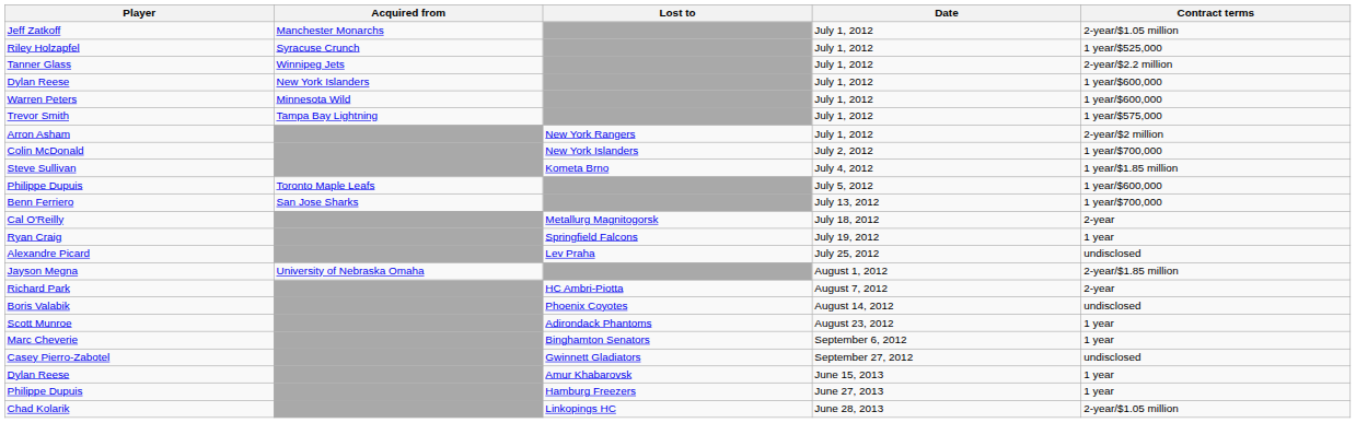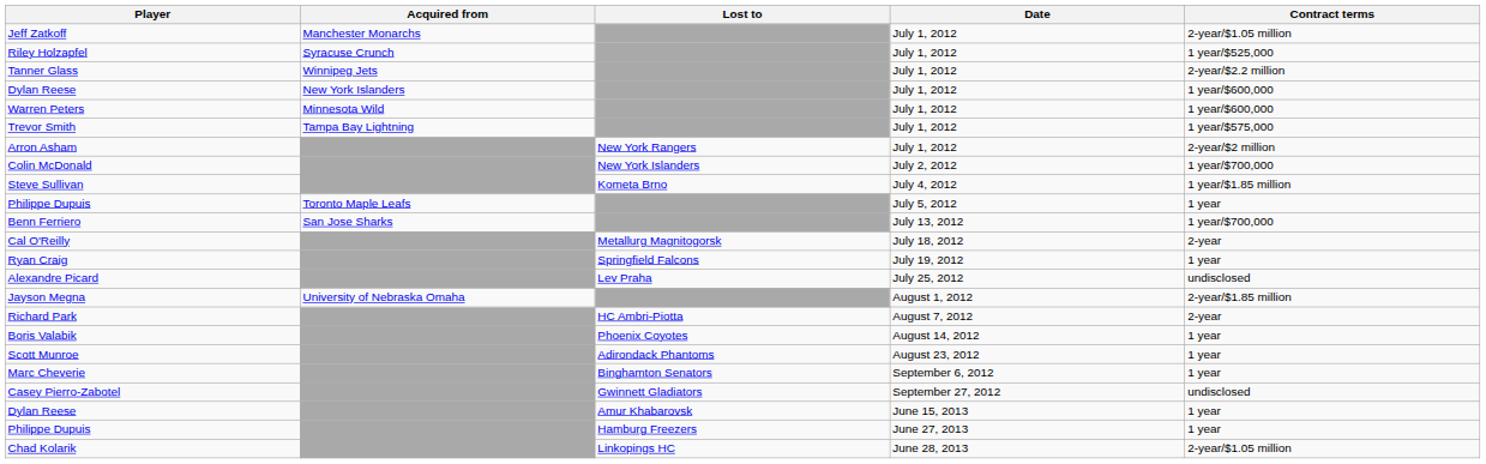Philippe Dupuis / July 5, 2012 | Contract terms: 1 year/$600,000 -> 1 year
Boris Valabik | Contract terms: undisclosed -> 1 year
